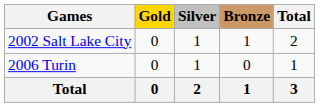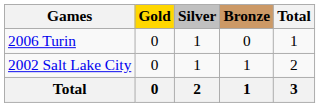rows swapped: 2002 Salt Lake City <-> 2006 Turin
